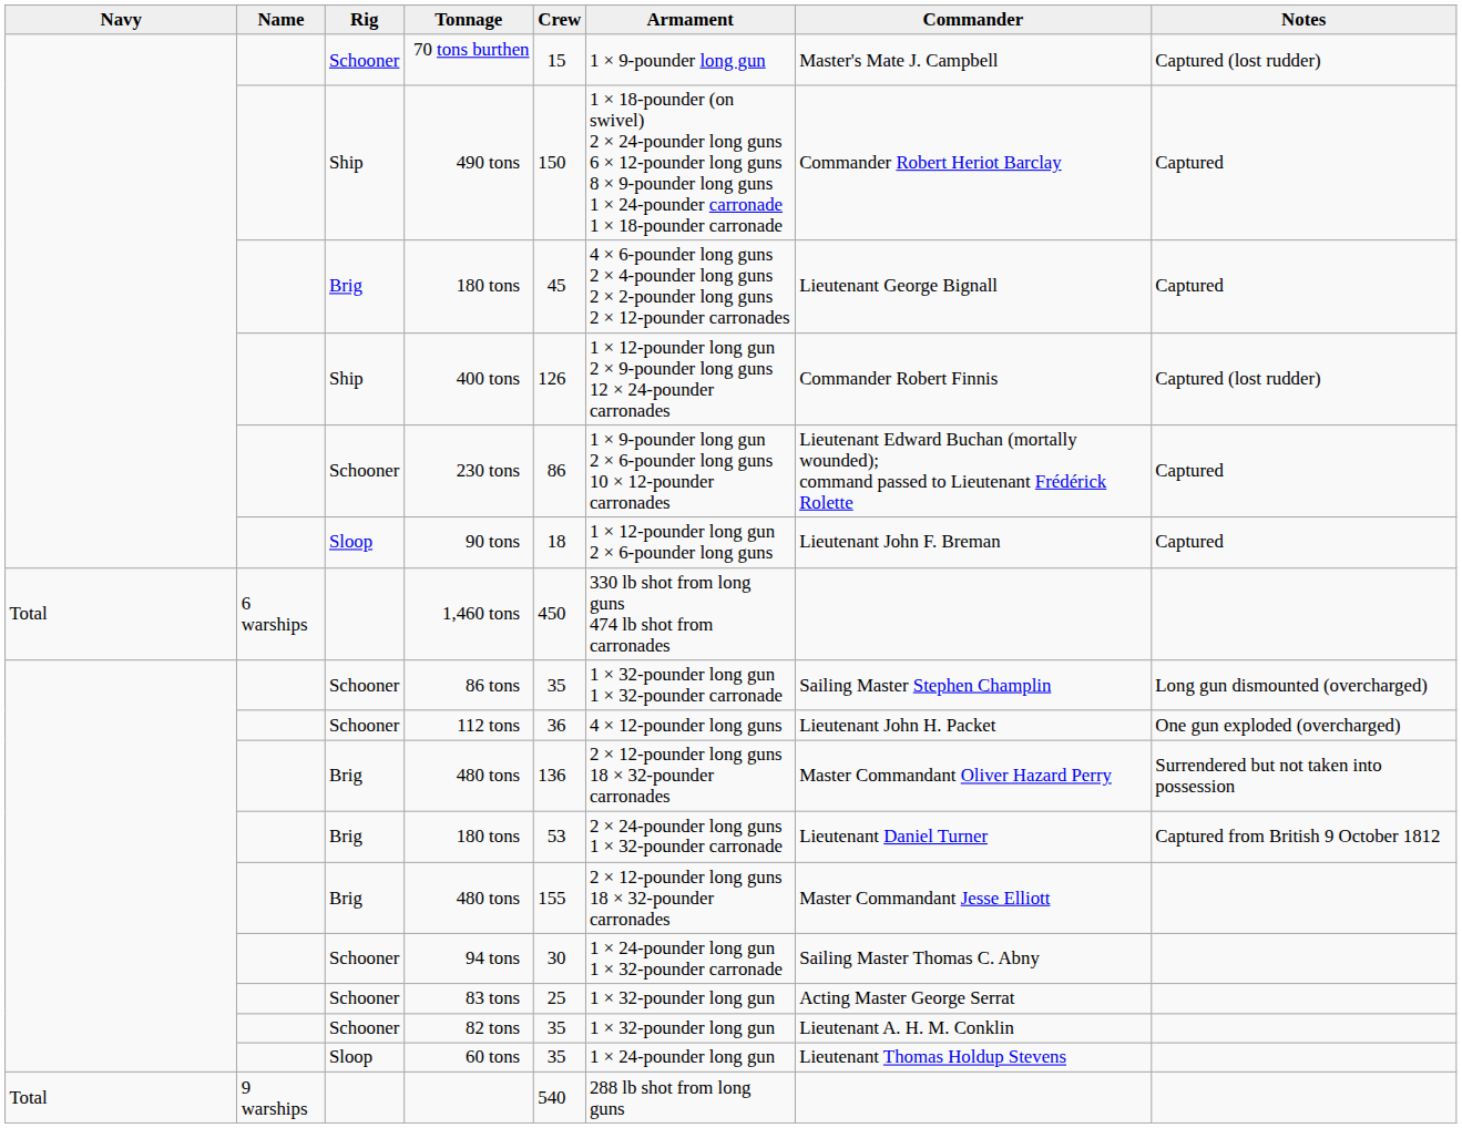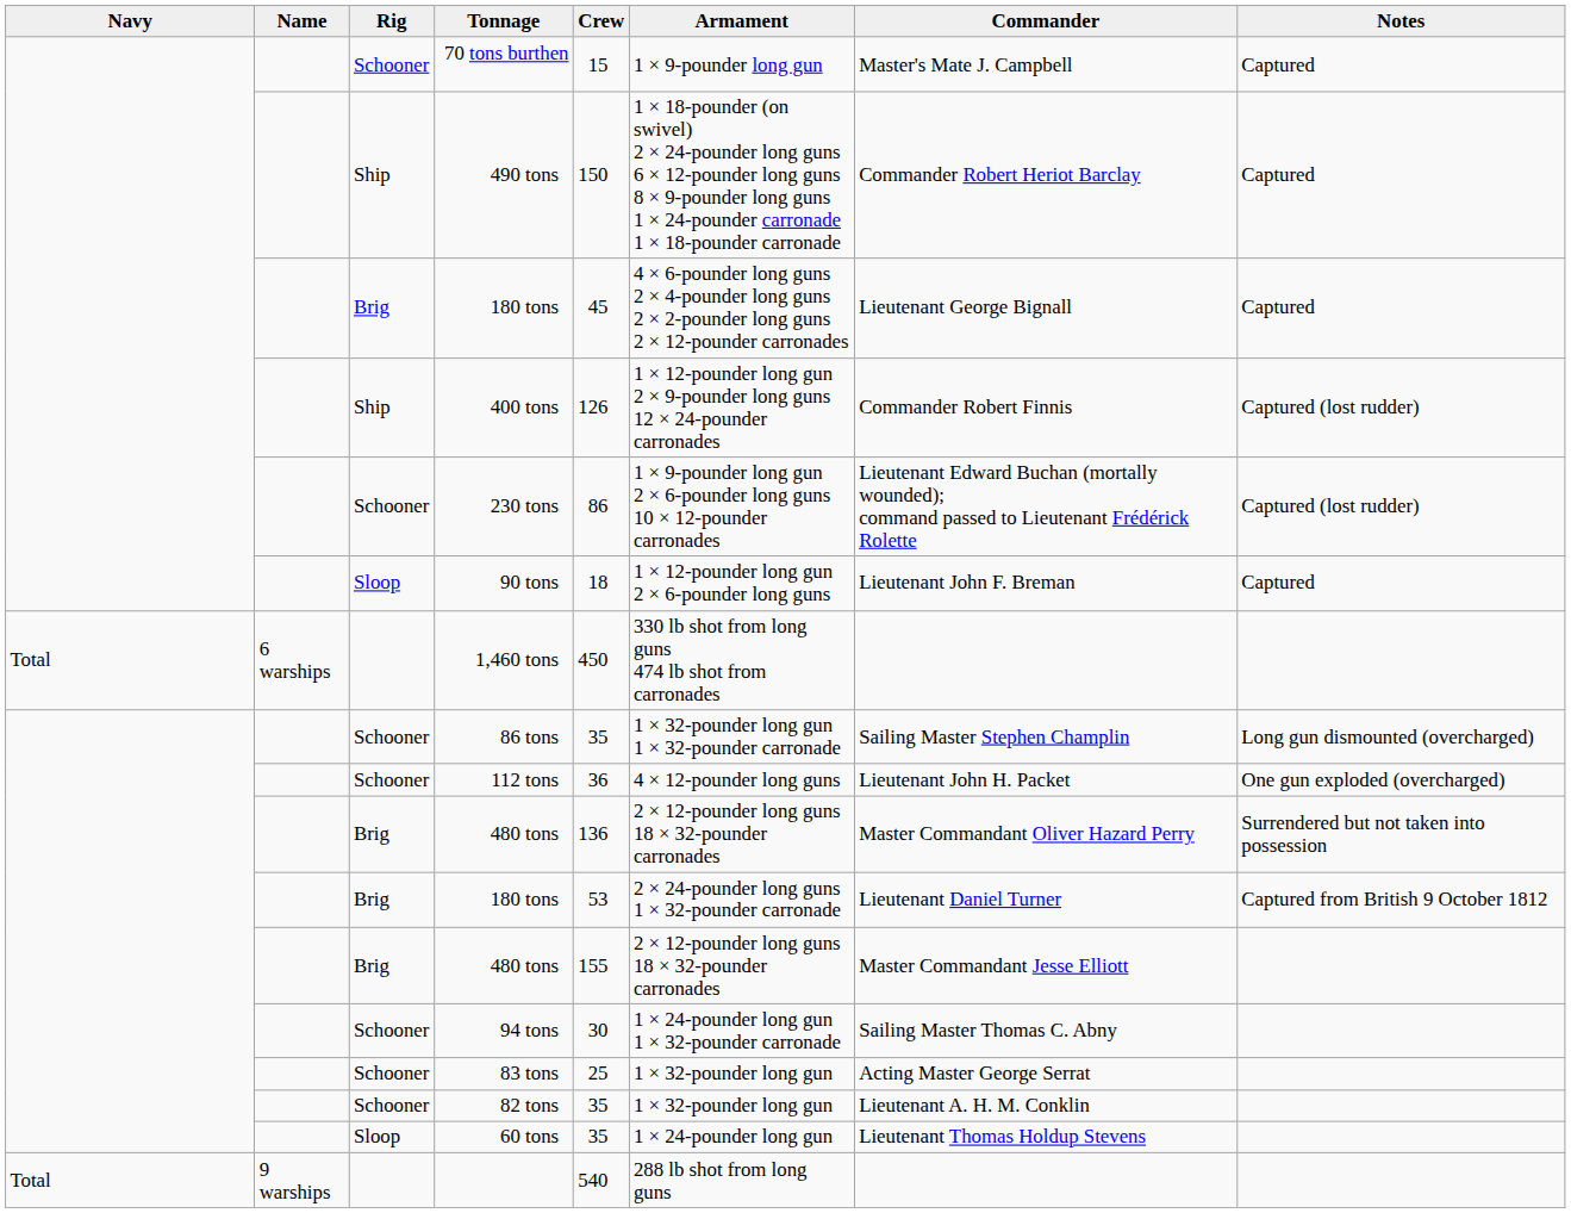70 tons burthen | Notes: Captured (lost rudder) -> Captured
230 tons | Notes: Captured -> Captured (lost rudder)
